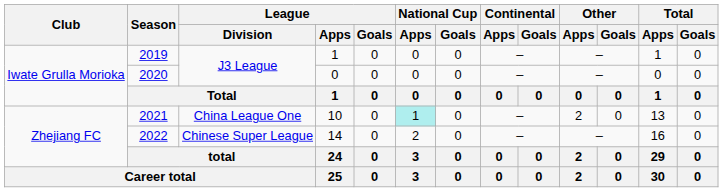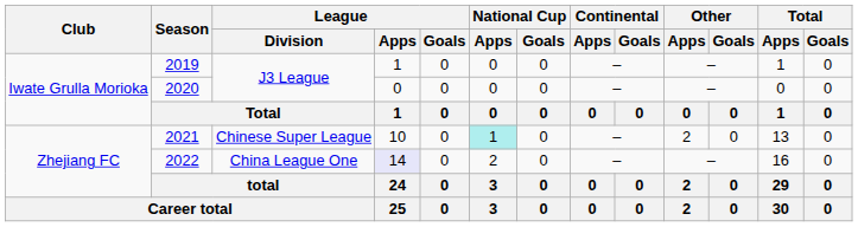2021 | League / Division: China League One -> Chinese Super League
2022 | League / Division: Chinese Super League -> China League One
2022 | League / Apps: no background -> lavender background
